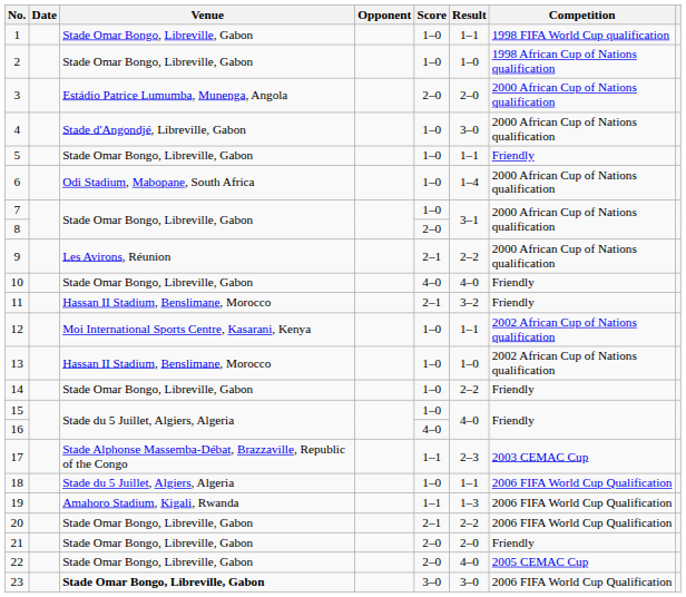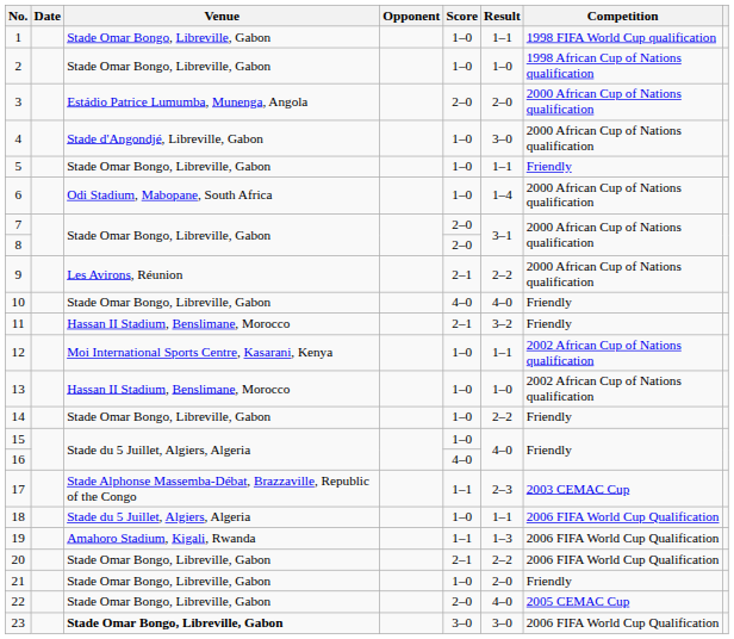7 | Score: 1–0 -> 2–0
21 | Score: 2–0 -> 1–0
